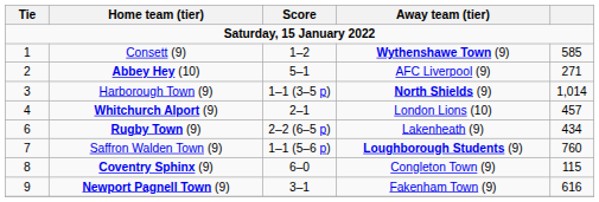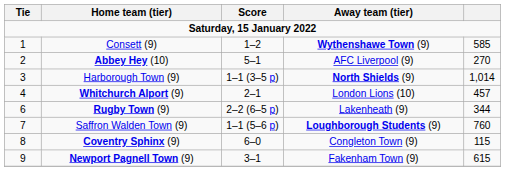Abbey Hey (10) | column 5: 271 -> 270
Rugby Town (9) | column 5: 434 -> 344
Newport Pagnell Town (9) | column 5: 616 -> 615
